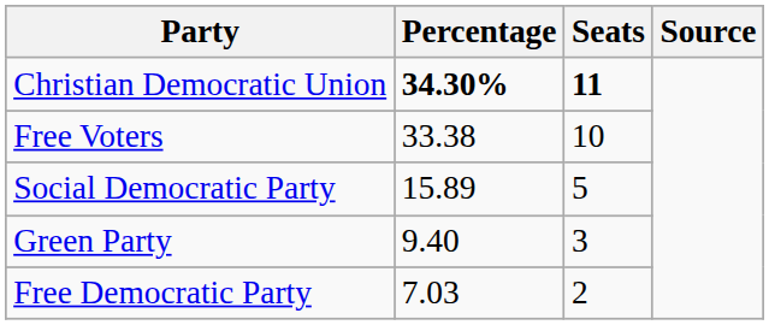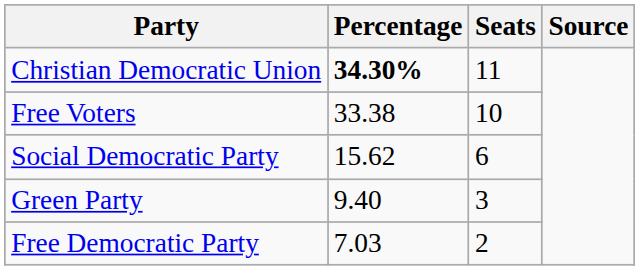Christian Democratic Union | Seats: bold -> normal
Social Democratic Party | Percentage: 15.89 -> 15.62
Social Democratic Party | Seats: 5 -> 6
